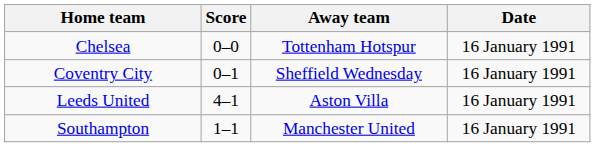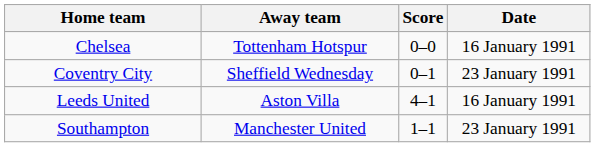columns swapped: Score <-> Away team
Coventry City | Date: 16 January 1991 -> 23 January 1991
Southampton | Date: 16 January 1991 -> 23 January 1991
